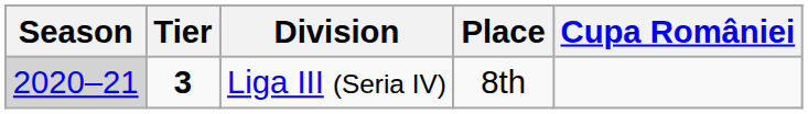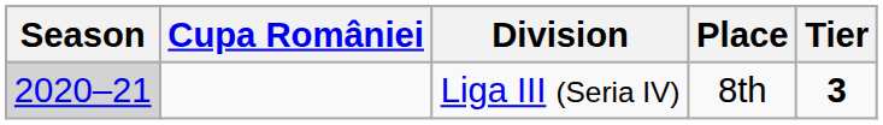columns swapped: Tier <-> Cupa României
